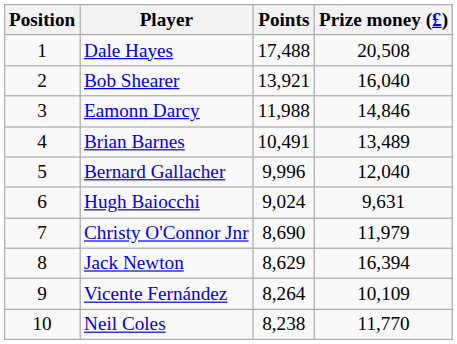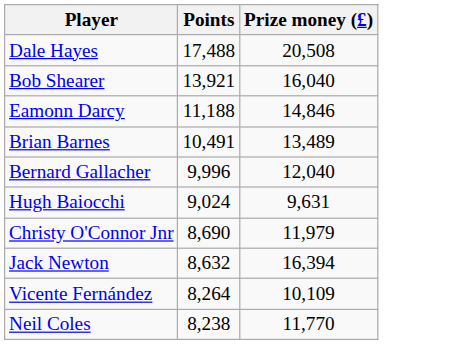- column: Position | 1 | 2 | 3 | 4 | 5 | 6 | 7 | 8 | 9 | 10
Eamonn Darcy | Points: 11,988 -> 11,188
Jack Newton | Points: 8,629 -> 8,632
